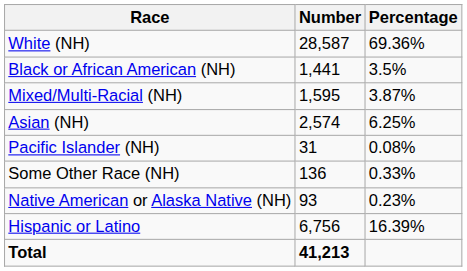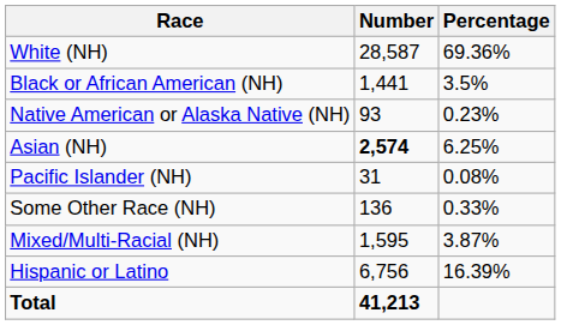rows swapped: Native American or Alaska Native (NH) <-> Mixed/Multi-Racial (NH)
Asian (NH) | Number: normal -> bold
